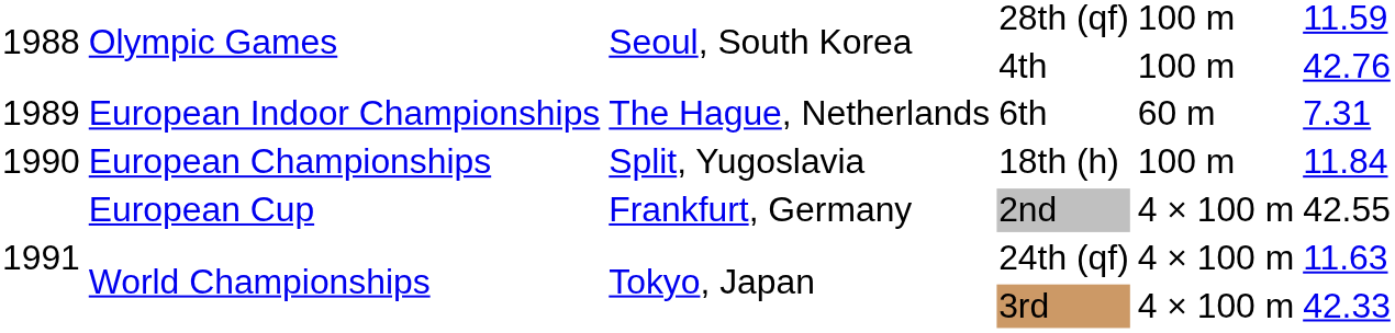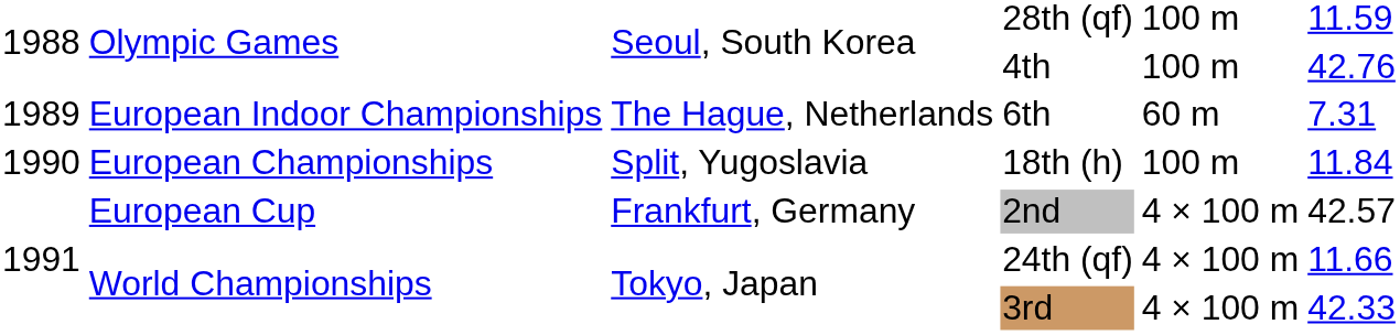2nd | column 6: 42.55 -> 42.57
24th (qf) | column 6: 11.63 -> 11.66
